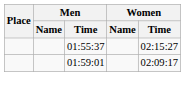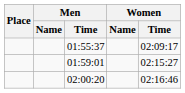01:55:37 | Women / Time: 02:15:27 -> 02:09:17
01:59:01 | Women / Time: 02:09:17 -> 02:15:27
+ row: 02:00:20 | 02:16:46
